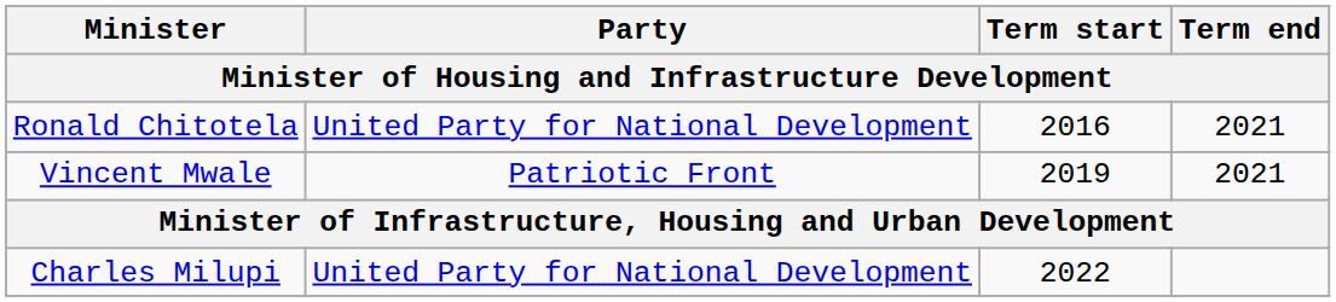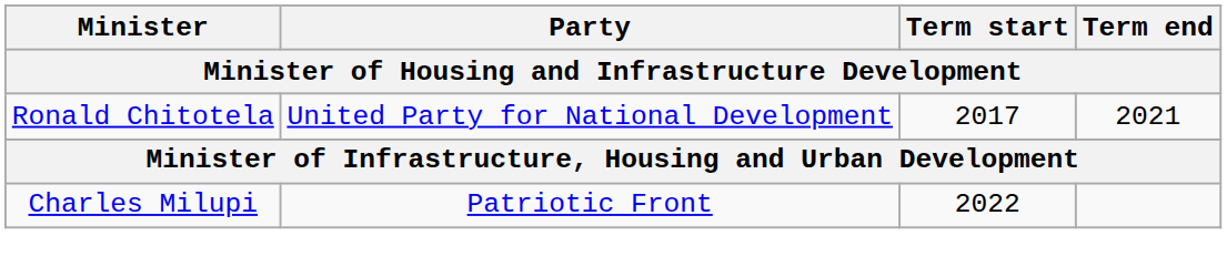Ronald Chitotela | Term start: 2016 -> 2017
- row: Vincent Mwale | Patriotic Front | 2019 | 2021
Charles Milupi | Party: United Party for National Development -> Patriotic Front
